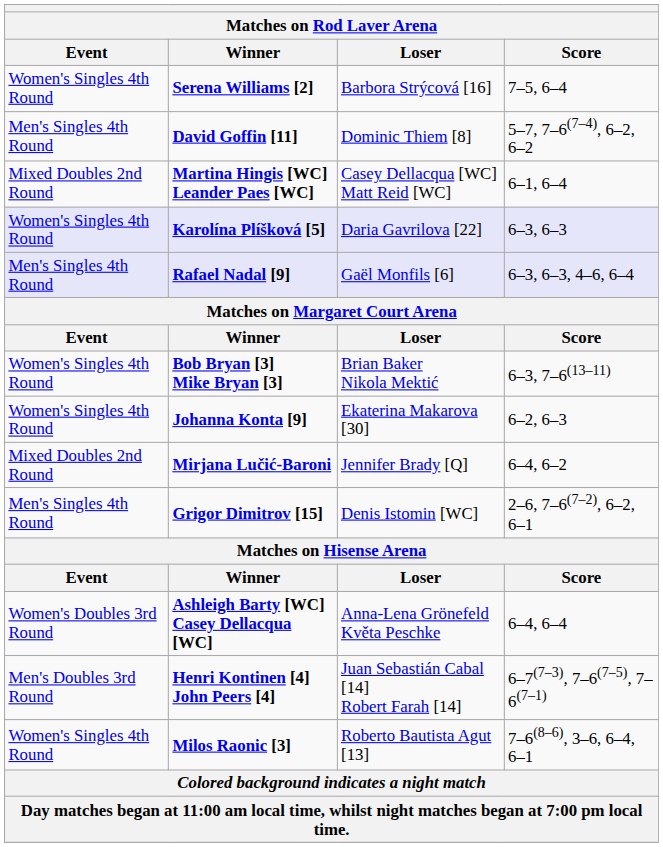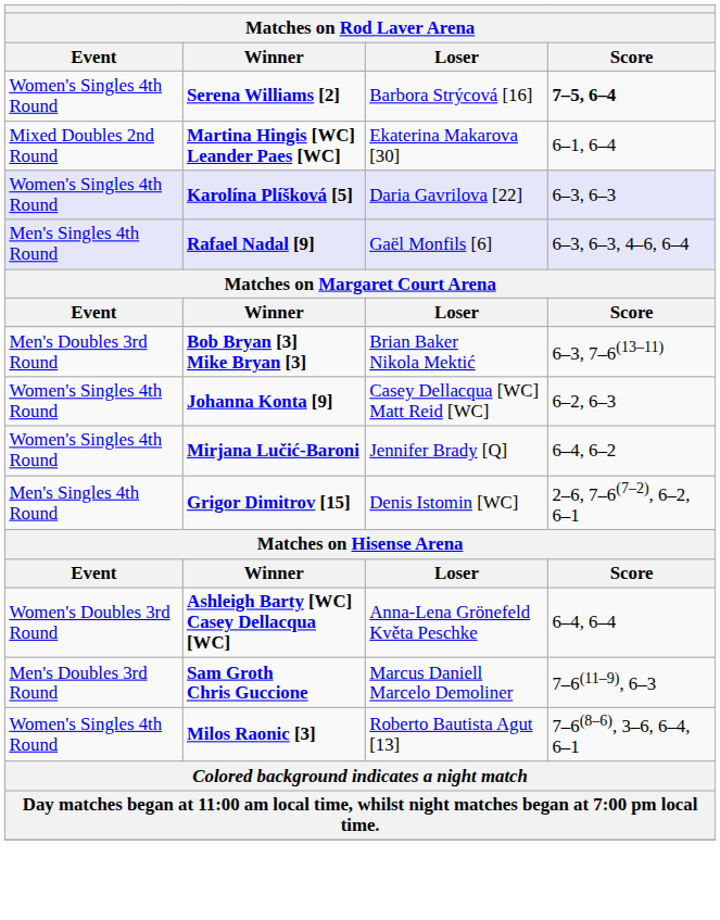Serena Williams [2] | Score: normal -> bold
- row: Men's Singles 4th Round | David Goffin [11] | Dominic Thiem [8] | 5–7, 7–6(7–4), 6–2, 6–2
Martina Hingis [WC] Leander Paes [WC] | Loser: Casey Dellacqua [WC] Matt Reid [WC] -> Ekaterina Makarova [30]
Bob Bryan [3] Mike Bryan [3] | Event: Women's Singles 4th Round -> Men's Doubles 3rd Round
Johanna Konta [9] | Loser: Ekaterina Makarova [30] -> Casey Dellacqua [WC] Matt Reid [WC]
Mirjana Lučić-Baroni | Event: Mixed Doubles 2nd Round -> Women's Singles 4th Round
- row: Men's Doubles 3rd Round | Henri Kontinen [4] John Peers [4] | Juan Sebastián Cabal [14] Robert Farah [14] | 6–7(7–3), 7–6(7–5), 7–6(7–1)
+ row: Men's Doubles 3rd Round | Sam Groth Chris Guccione | Marcus Daniell Marcelo Demoliner | 7–6(11–9), 6–3
